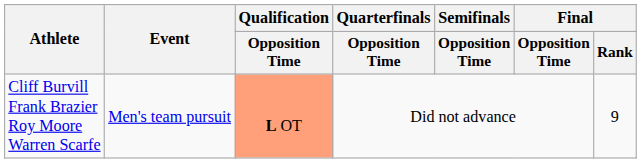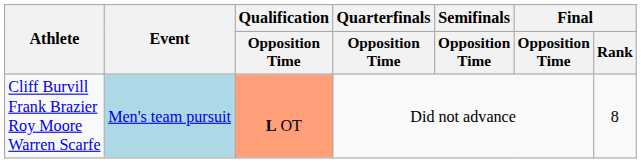Cliff Burvill Frank Brazier Roy Moore Warren Scarfe | Event: no background -> lightblue background
Cliff Burvill Frank Brazier Roy Moore Warren Scarfe | Final / Rank: 9 -> 8
